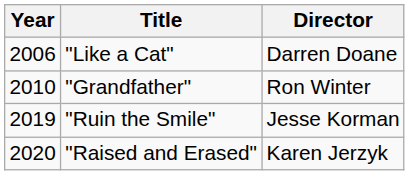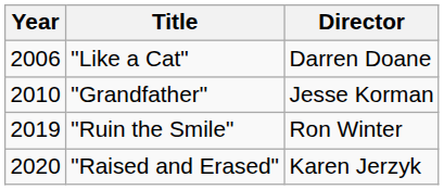"Grandfather" | Director: Ron Winter -> Jesse Korman
"Ruin the Smile" | Director: Jesse Korman -> Ron Winter
